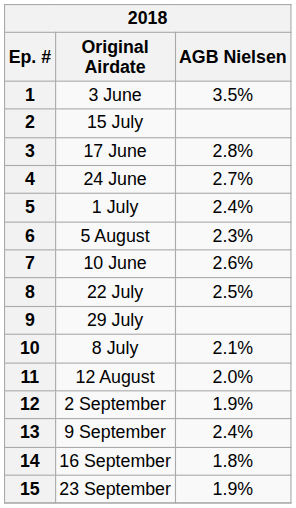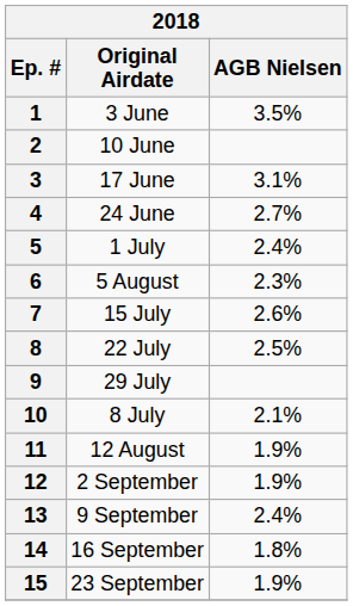2 | Original Airdate: 15 July -> 10 June
3 | AGB Nielsen: 2.8% -> 3.1%
7 | Original Airdate: 10 June -> 15 July
11 | AGB Nielsen: 2.0% -> 1.9%
